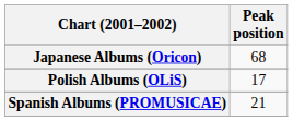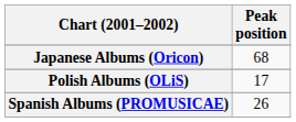Spanish Albums (PROMUSICAE) | Peak position: 21 -> 26
